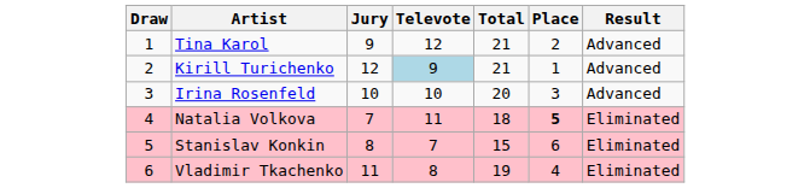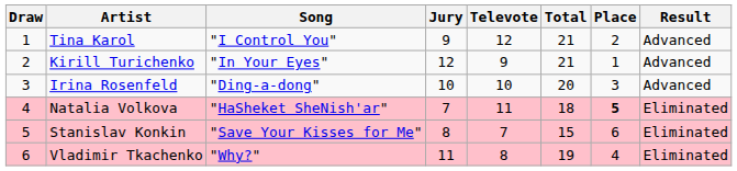+ column: Song | "I Control You" | "In Your Eyes" | "Ding-a-dong" | "HaSheket SheNish'ar" | "Save Your Kisses for Me" | "Why?"
Kirill Turichenko | Televote: lightblue background -> no background
